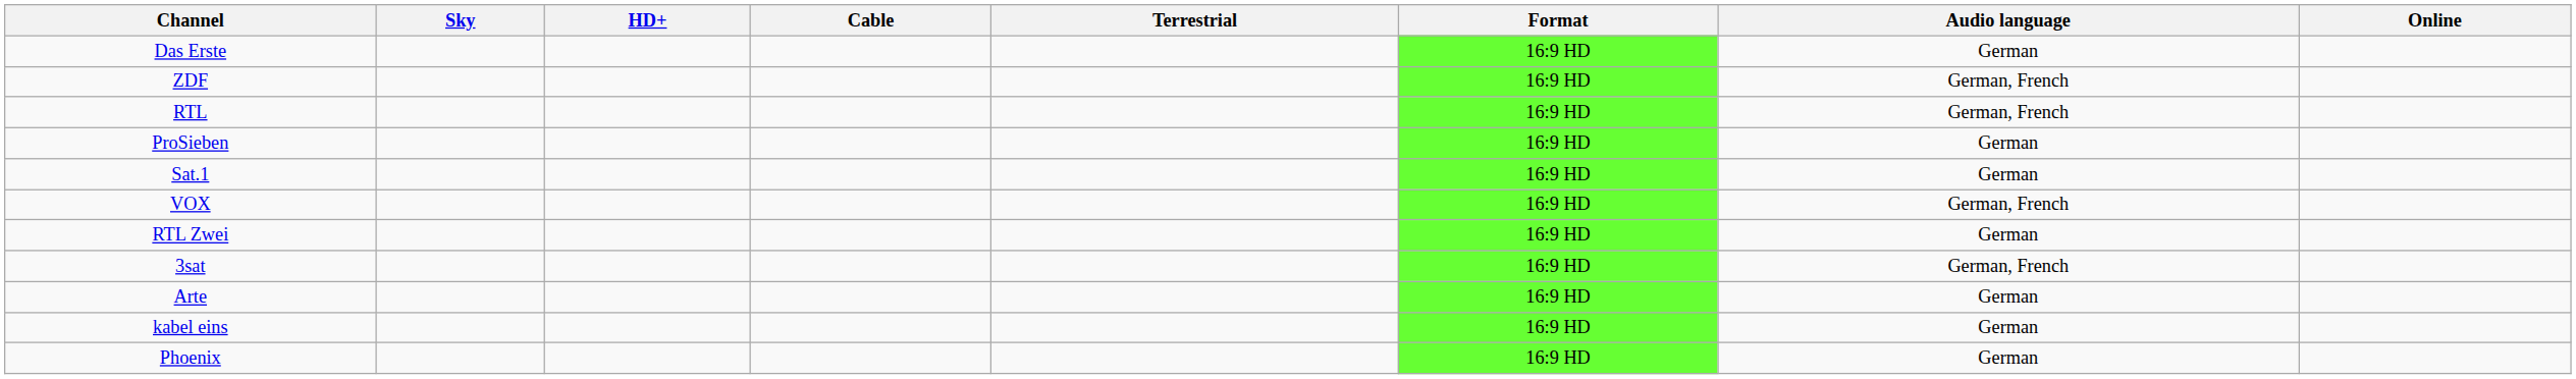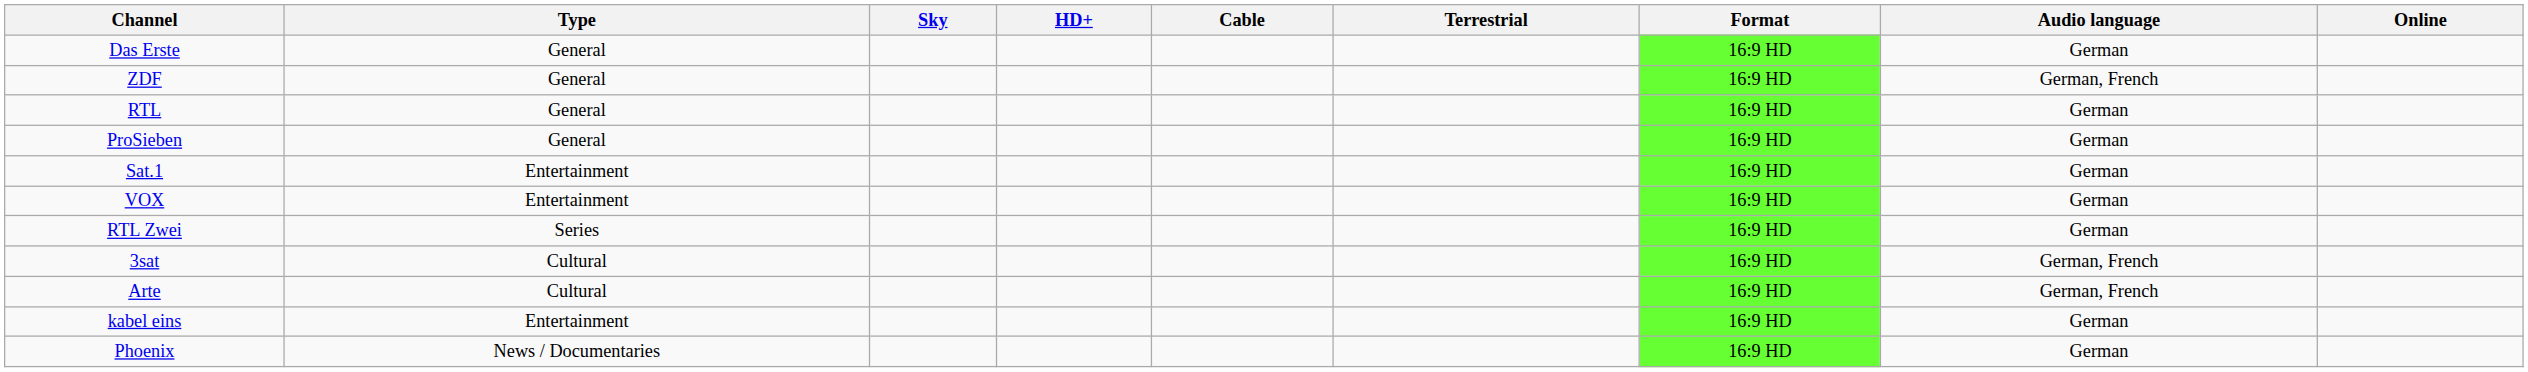+ column: Type | General | General | General | General | Entertainment | Entertainment | Series | Cultural | Cultural | Entertainment | News / Documentaries
RTL | Audio language: German, French -> German
VOX | Audio language: German, French -> German
Arte | Audio language: German -> German, French
